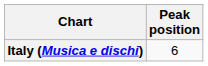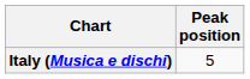Italy (Musica e dischi) | Peak position: 6 -> 5
